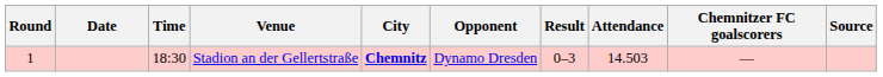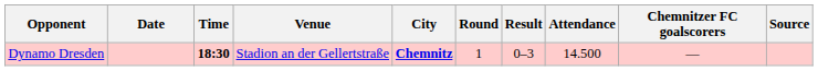columns swapped: Round <-> Opponent
Stadion an der Gellertstraße | Time: normal -> bold
Stadion an der Gellertstraße | Attendance: 14.503 -> 14.500
